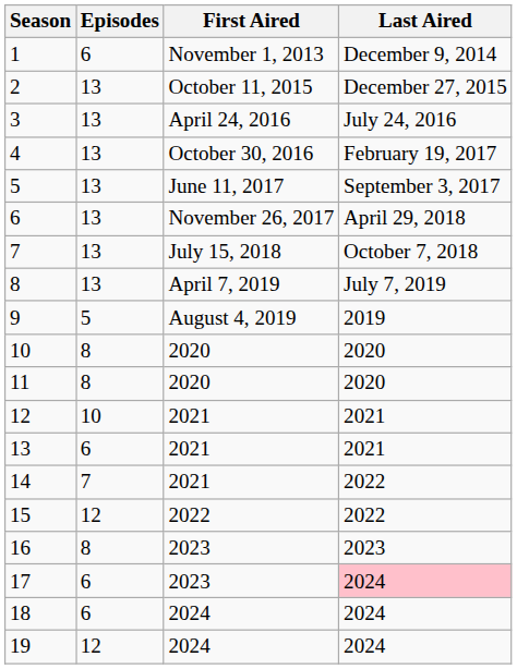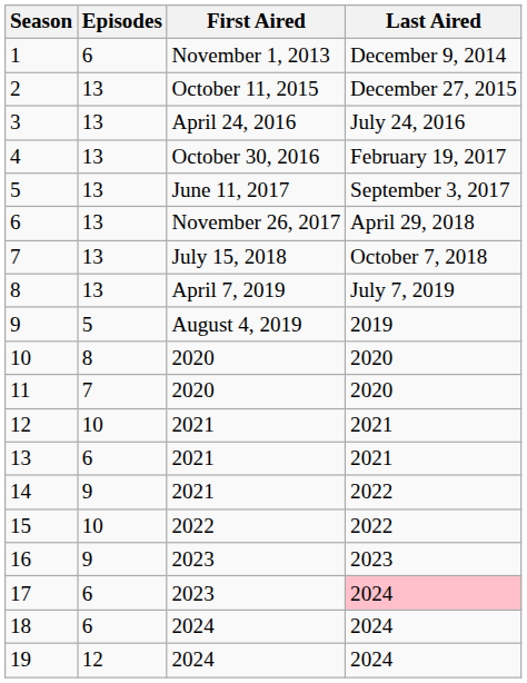11 | Episodes: 8 -> 7
14 | Episodes: 7 -> 9
15 | Episodes: 12 -> 10
16 | Episodes: 8 -> 9
